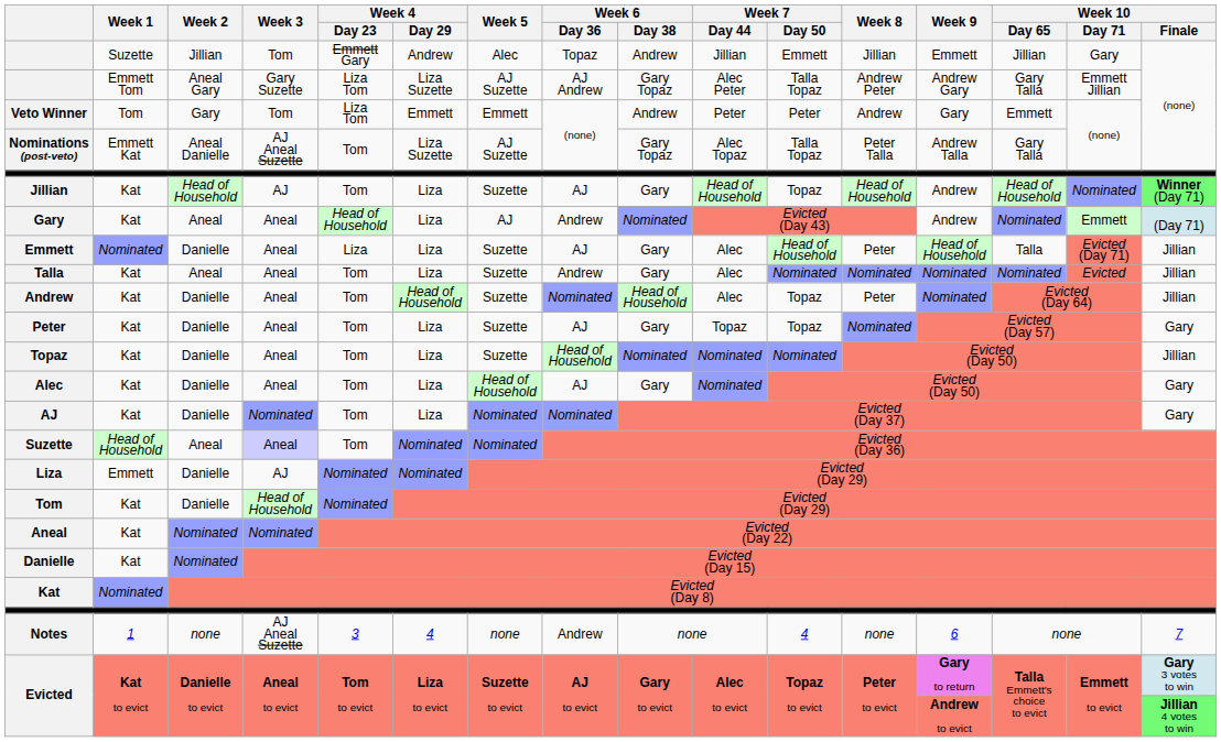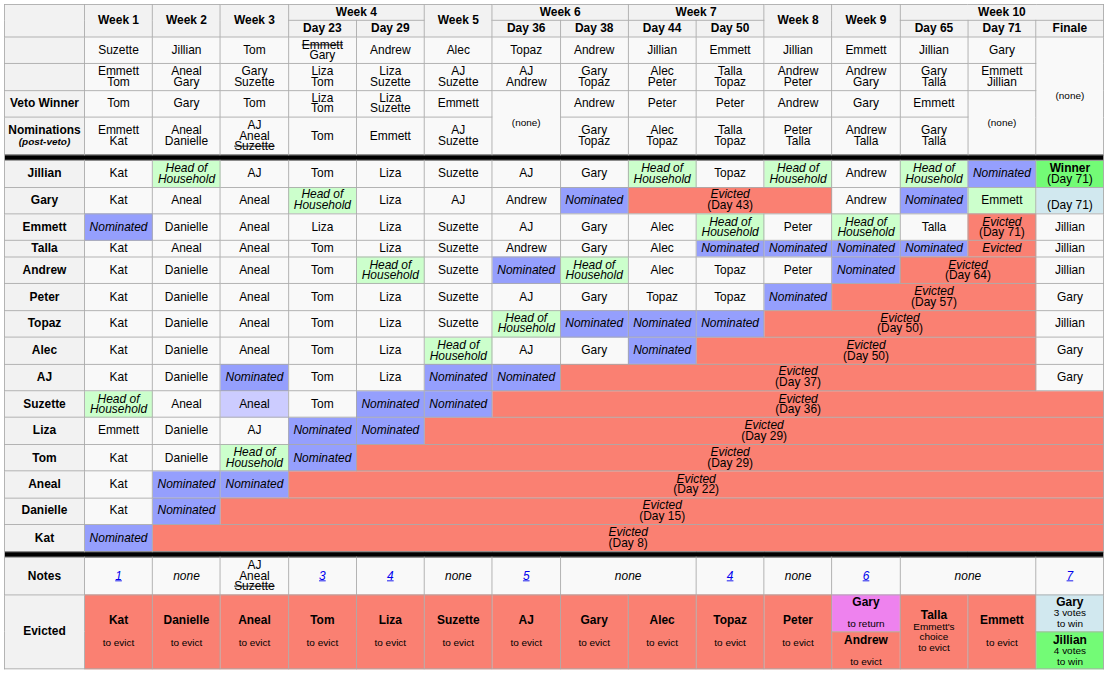Veto Winner | Week 4 / Day 29: Emmett -> Liza Suzette
Nominations (post-veto) | Week 4 / Day 29: Liza Suzette -> Emmett
Notes | Week 6 / Day 36: Andrew -> 5
